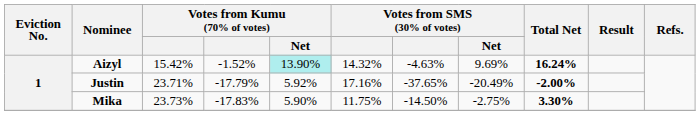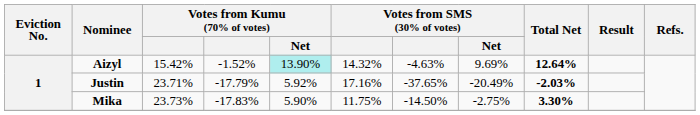Aizyl | Total Net: 16.24% -> 12.64%
Justin | Total Net: -2.00% -> -2.03%
